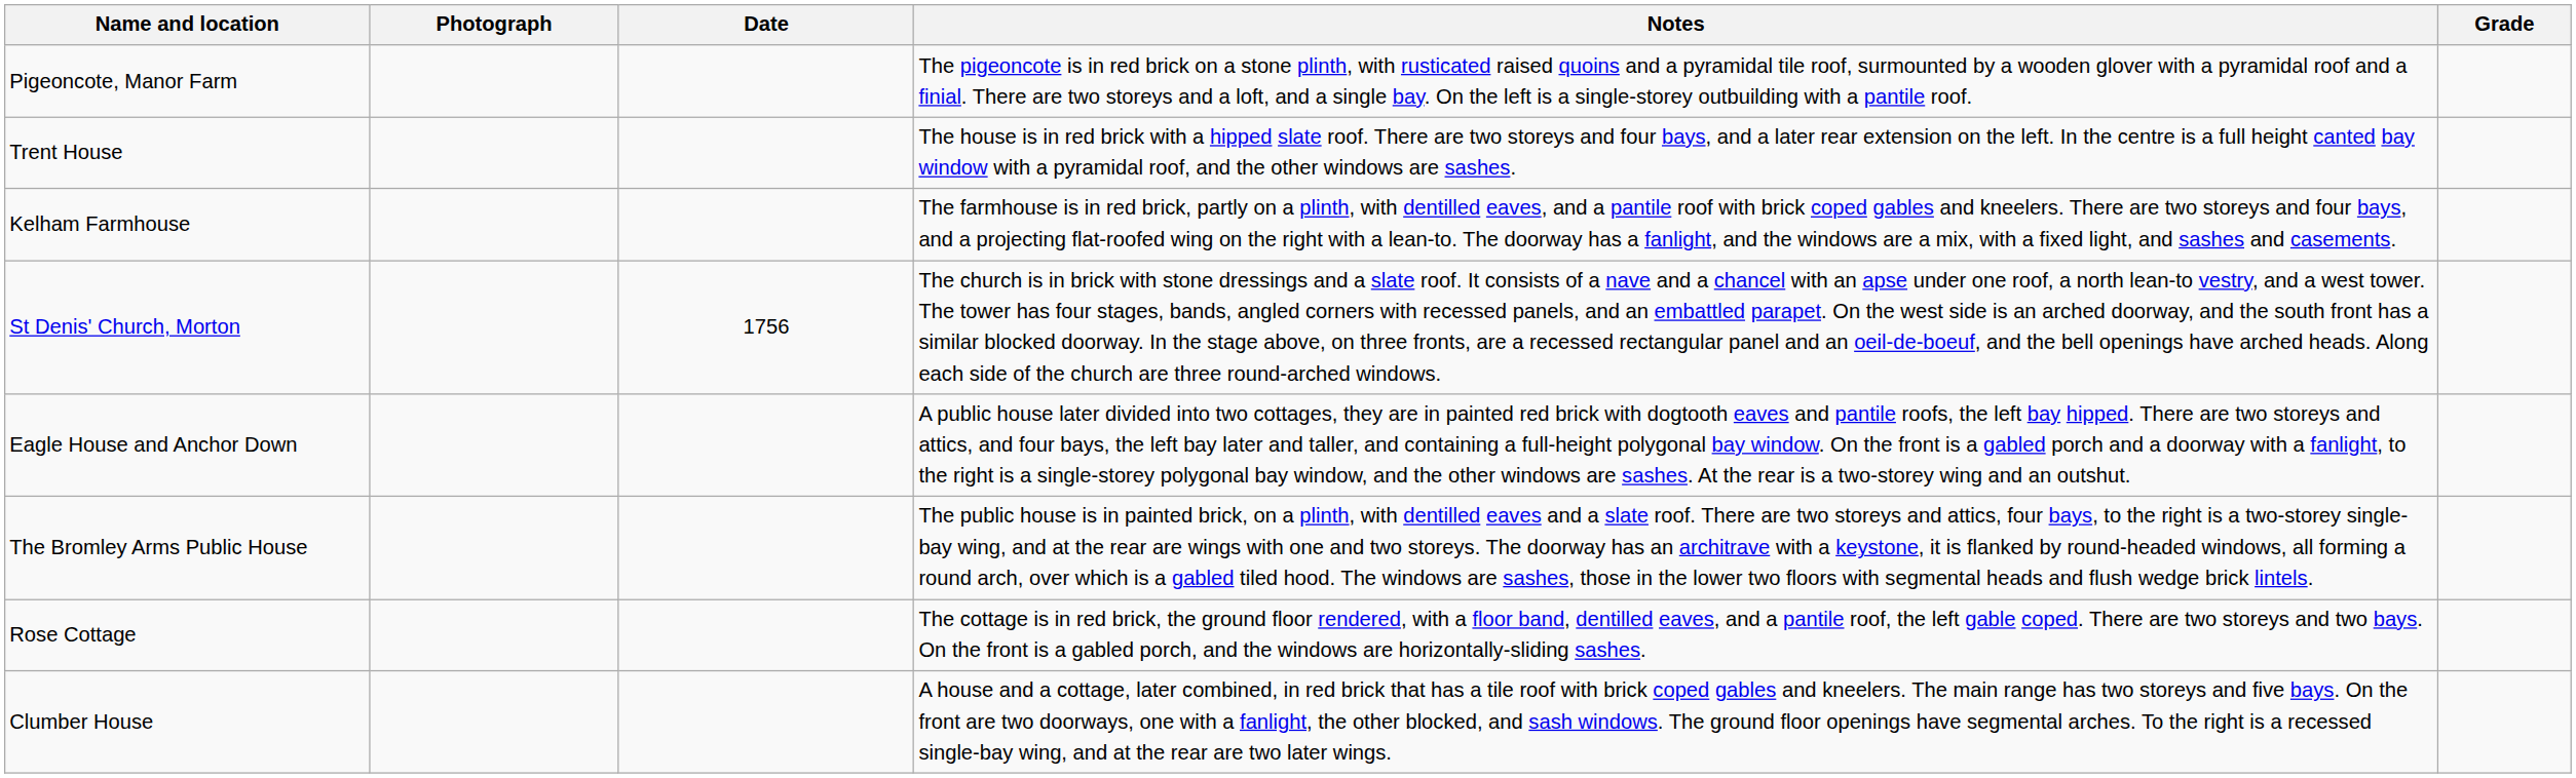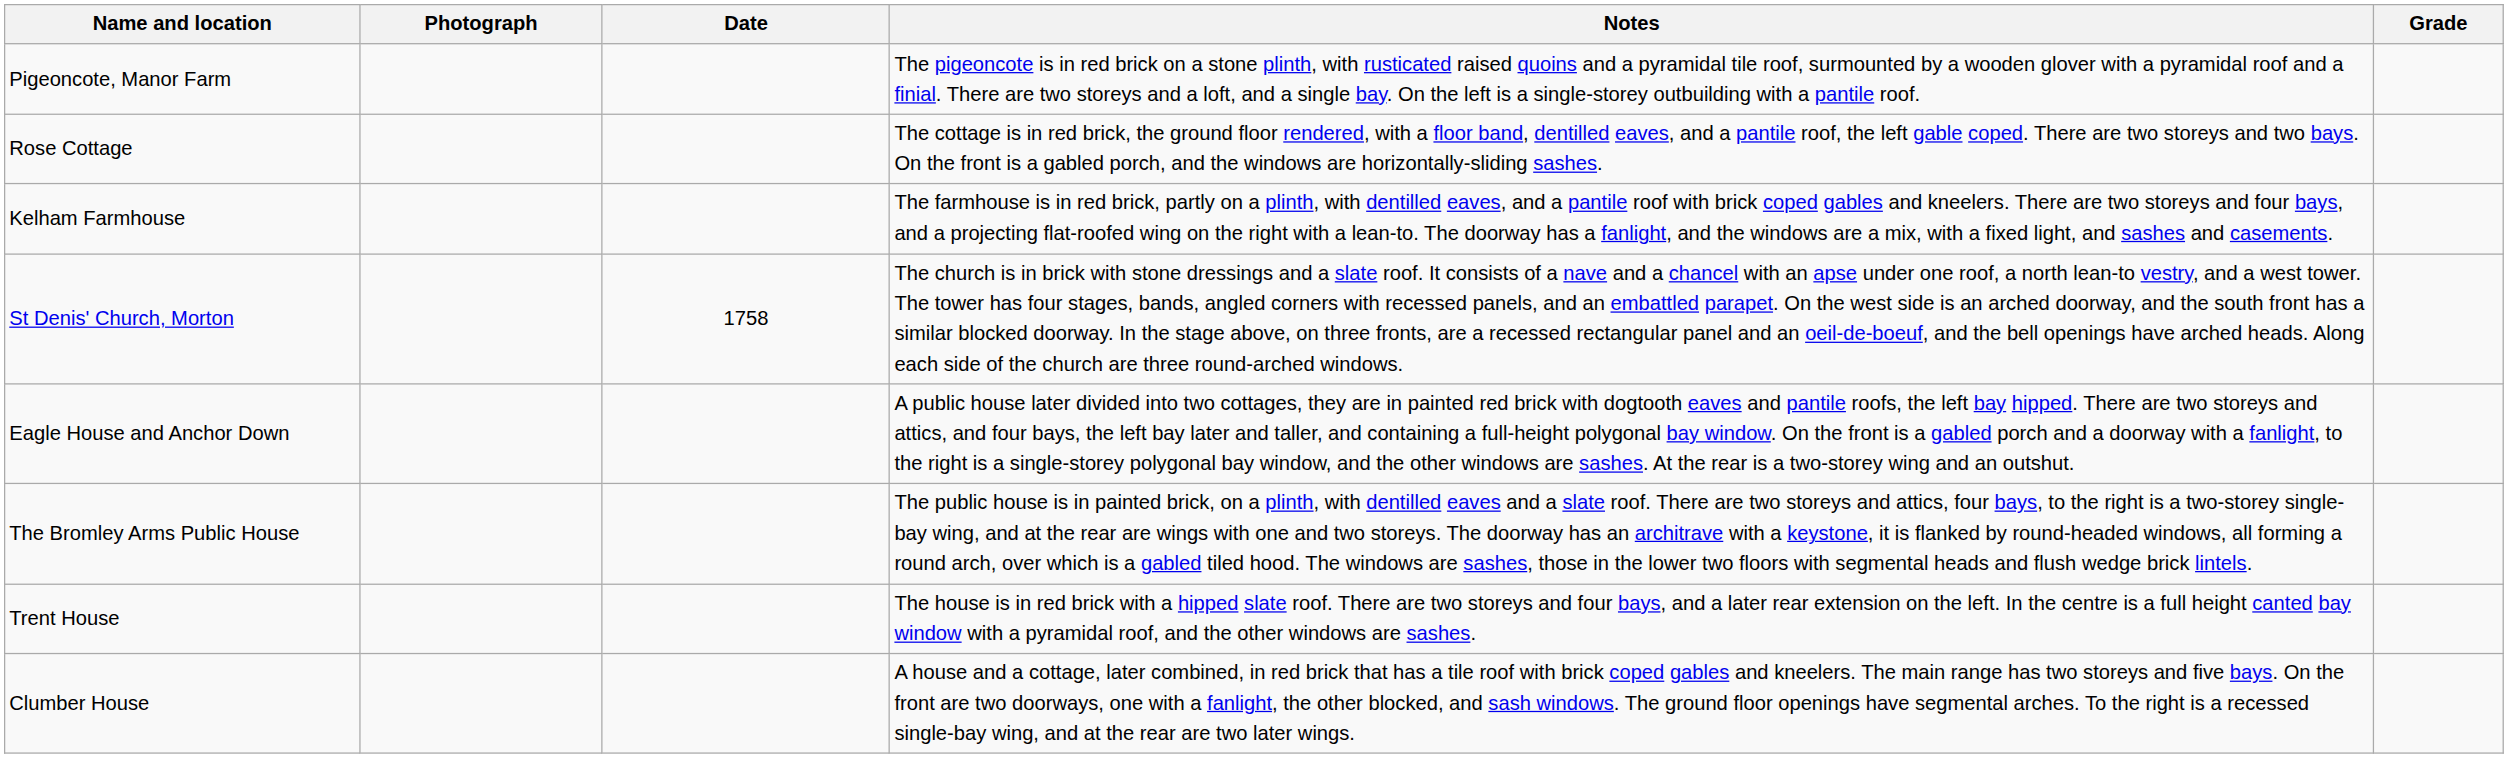rows swapped: Rose Cottage <-> Trent House
St Denis' Church, Morton | Date: 1756 -> 1758
